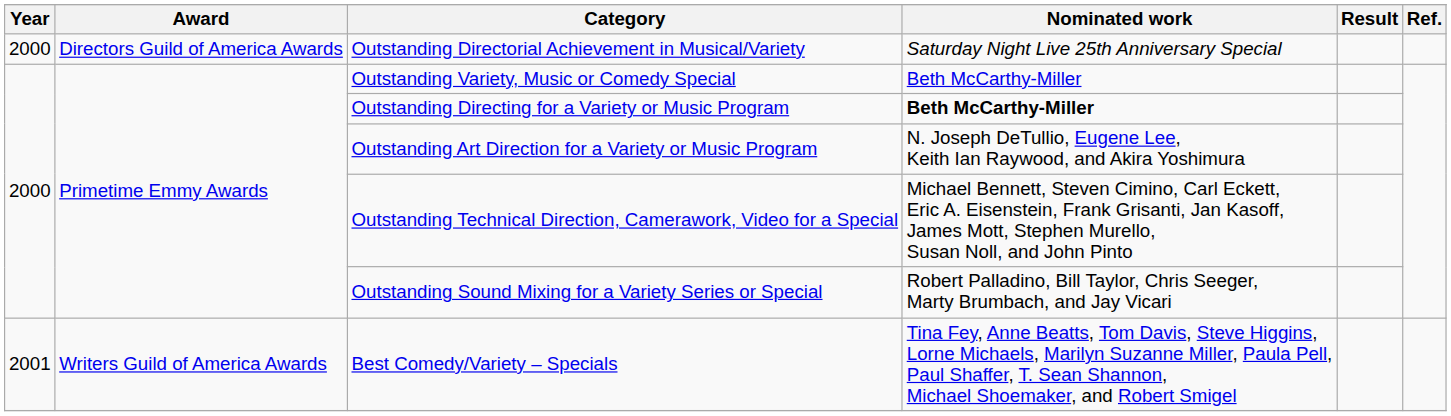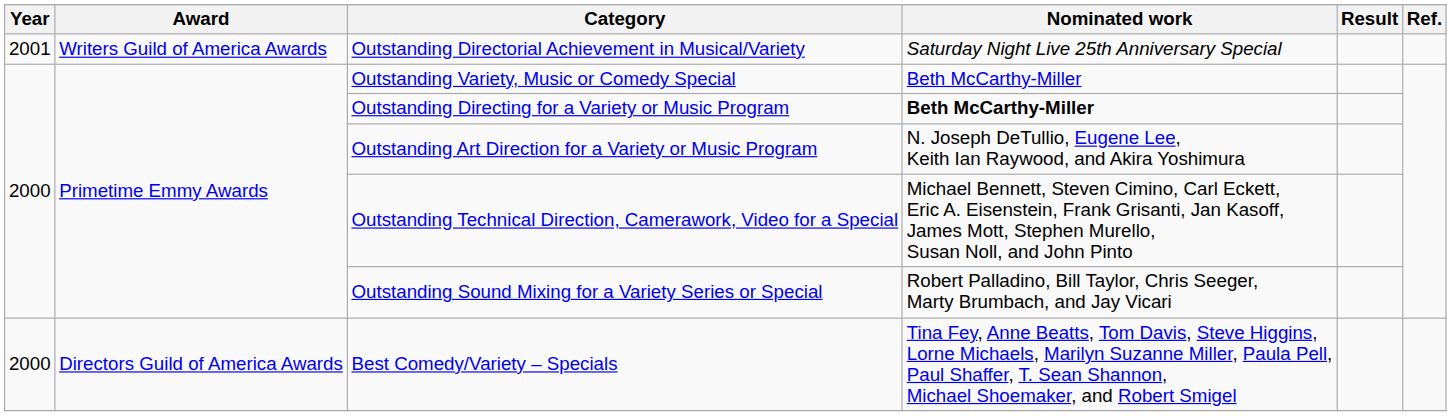Outstanding Directorial Achievement in Musical/Variety | Year: 2000 -> 2001
Outstanding Directorial Achievement in Musical/Variety | Award: Directors Guild of America Awards -> Writers Guild of America Awards
Best Comedy/Variety – Specials | Year: 2001 -> 2000
Best Comedy/Variety – Specials | Award: Writers Guild of America Awards -> Directors Guild of America Awards
